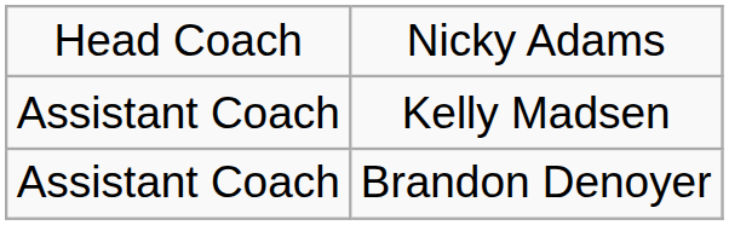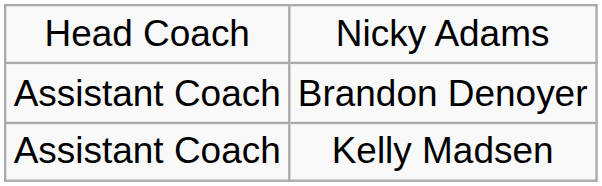rows swapped: Kelly Madsen <-> Brandon Denoyer
